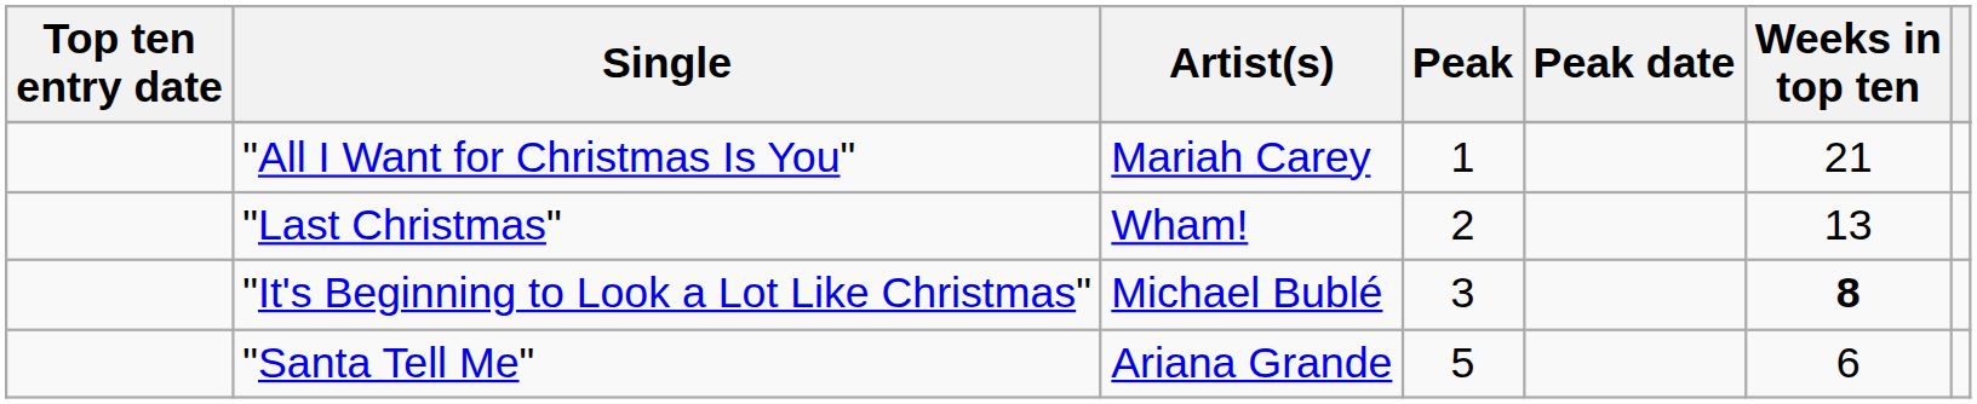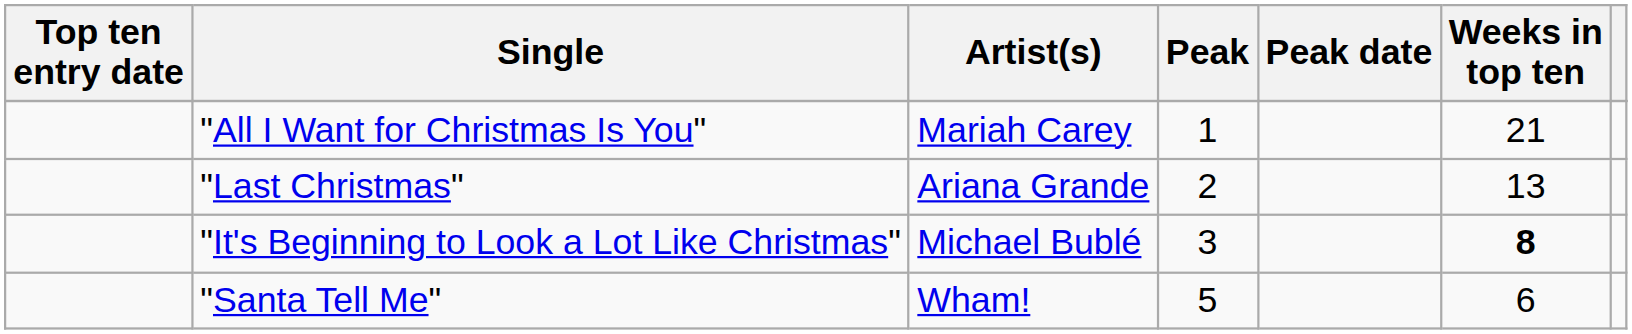"Last Christmas" | Artist(s): Wham! -> Ariana Grande
"Santa Tell Me" | Artist(s): Ariana Grande -> Wham!
